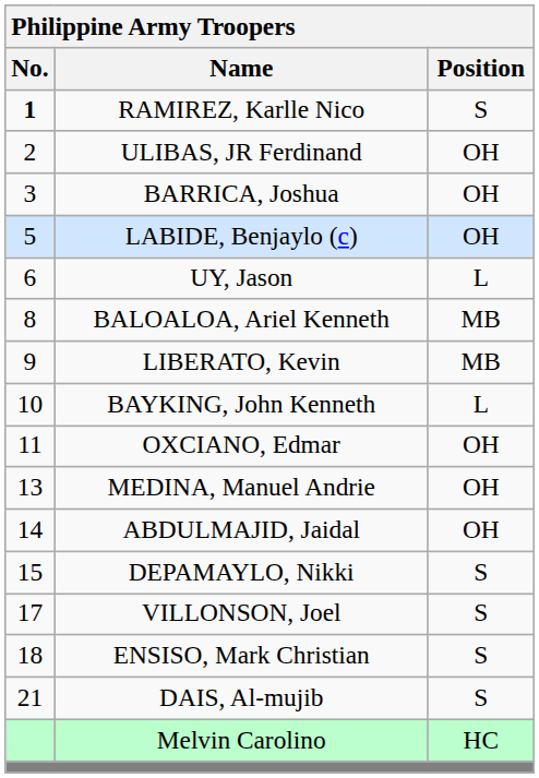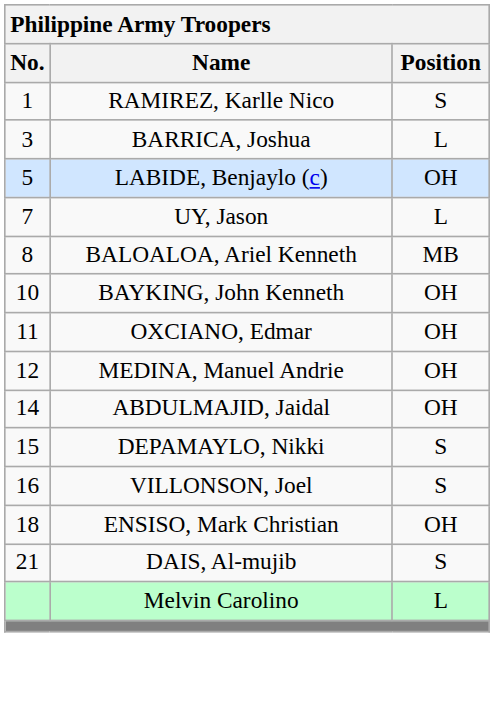RAMIREZ, Karlle Nico | No.: bold -> normal
- row: 2 | ULIBAS, JR Ferdinand | OH
BARRICA, Joshua | Position: OH -> L
UY, Jason | No.: 6 -> 7
- row: 9 | LIBERATO, Kevin | MB
BAYKING, John Kenneth | Position: L -> OH
MEDINA, Manuel Andrie | No.: 13 -> 12
VILLONSON, Joel | No.: 17 -> 16
ENSISO, Mark Christian | Position: S -> OH
Melvin Carolino | Position: HC -> L
